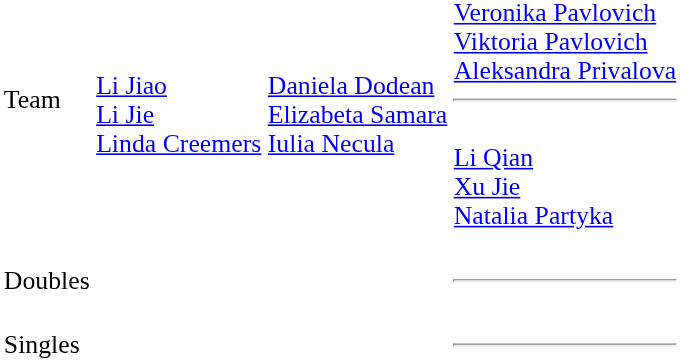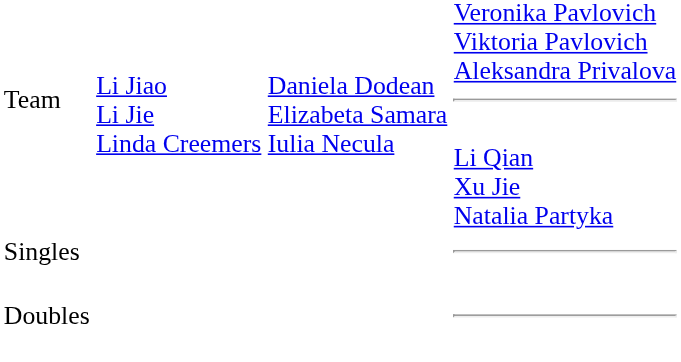rows swapped: Singles <-> Doubles
